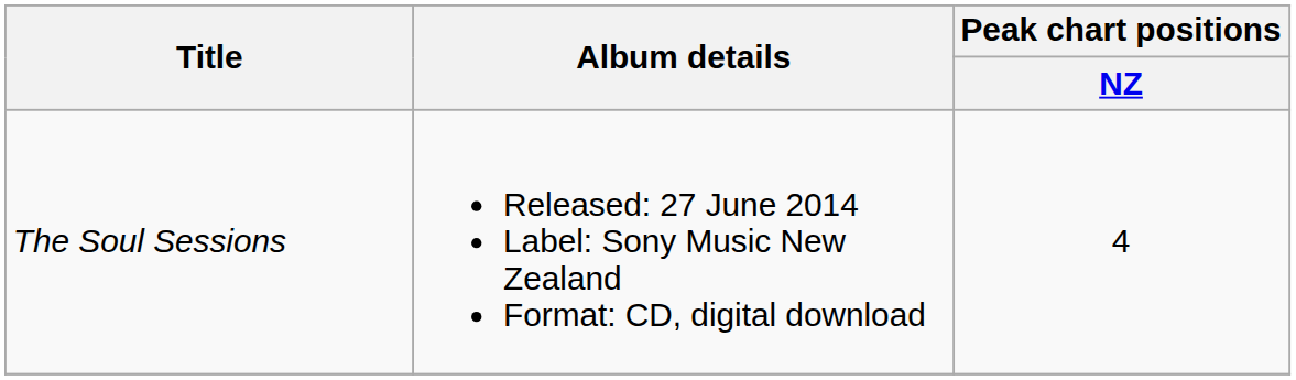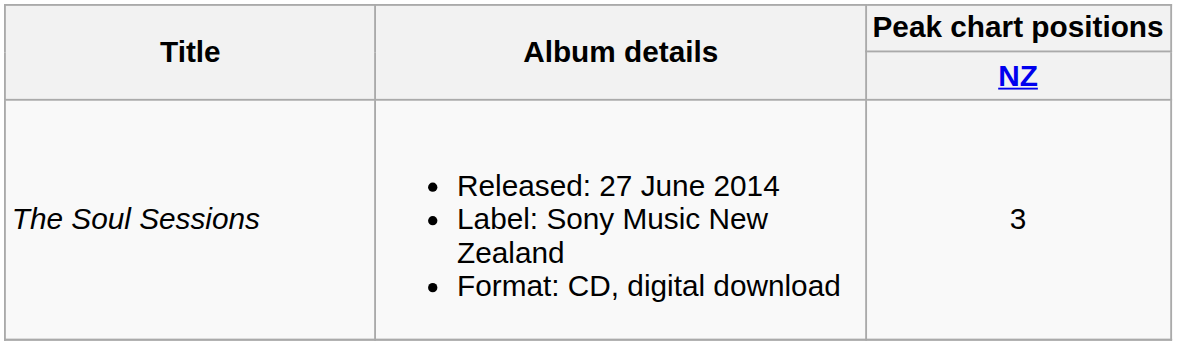The Soul Sessions | Peak chart positions / NZ: 4 -> 3
